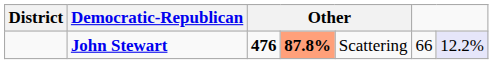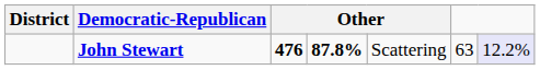John Stewart | column 4: lightsalmon background -> no background
John Stewart | column 6: 66 -> 63
